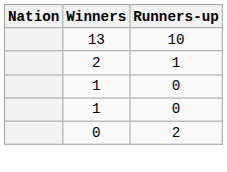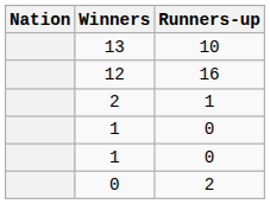+ row: 12 | 16
